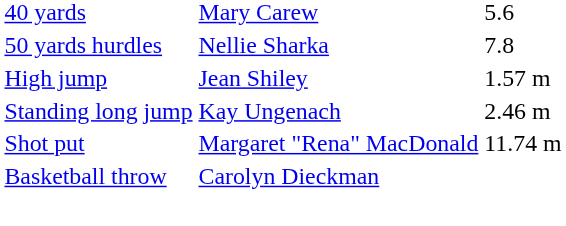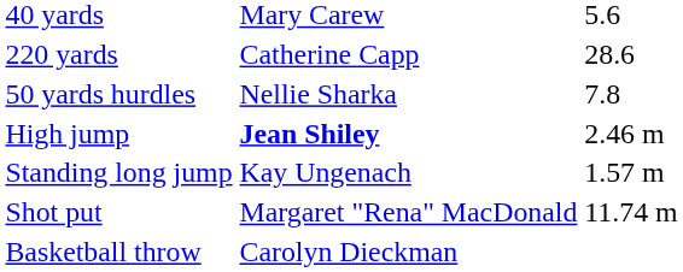+ row: 220 yards | Catherine Capp | 28.6
High jump | column 2: normal -> bold
High jump | column 3: 1.57 m -> 2.46 m
Standing long jump | column 3: 2.46 m -> 1.57 m
